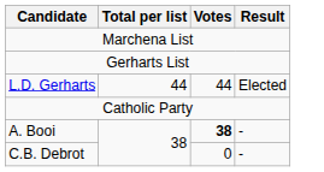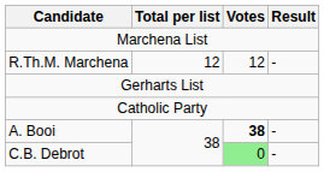+ row: R.Th.M. Marchena | 12 | 12 | -
- row: L.D. Gerharts | 44 | 44 | Elected
C.B. Debrot | Votes: no background -> lightgreen background
